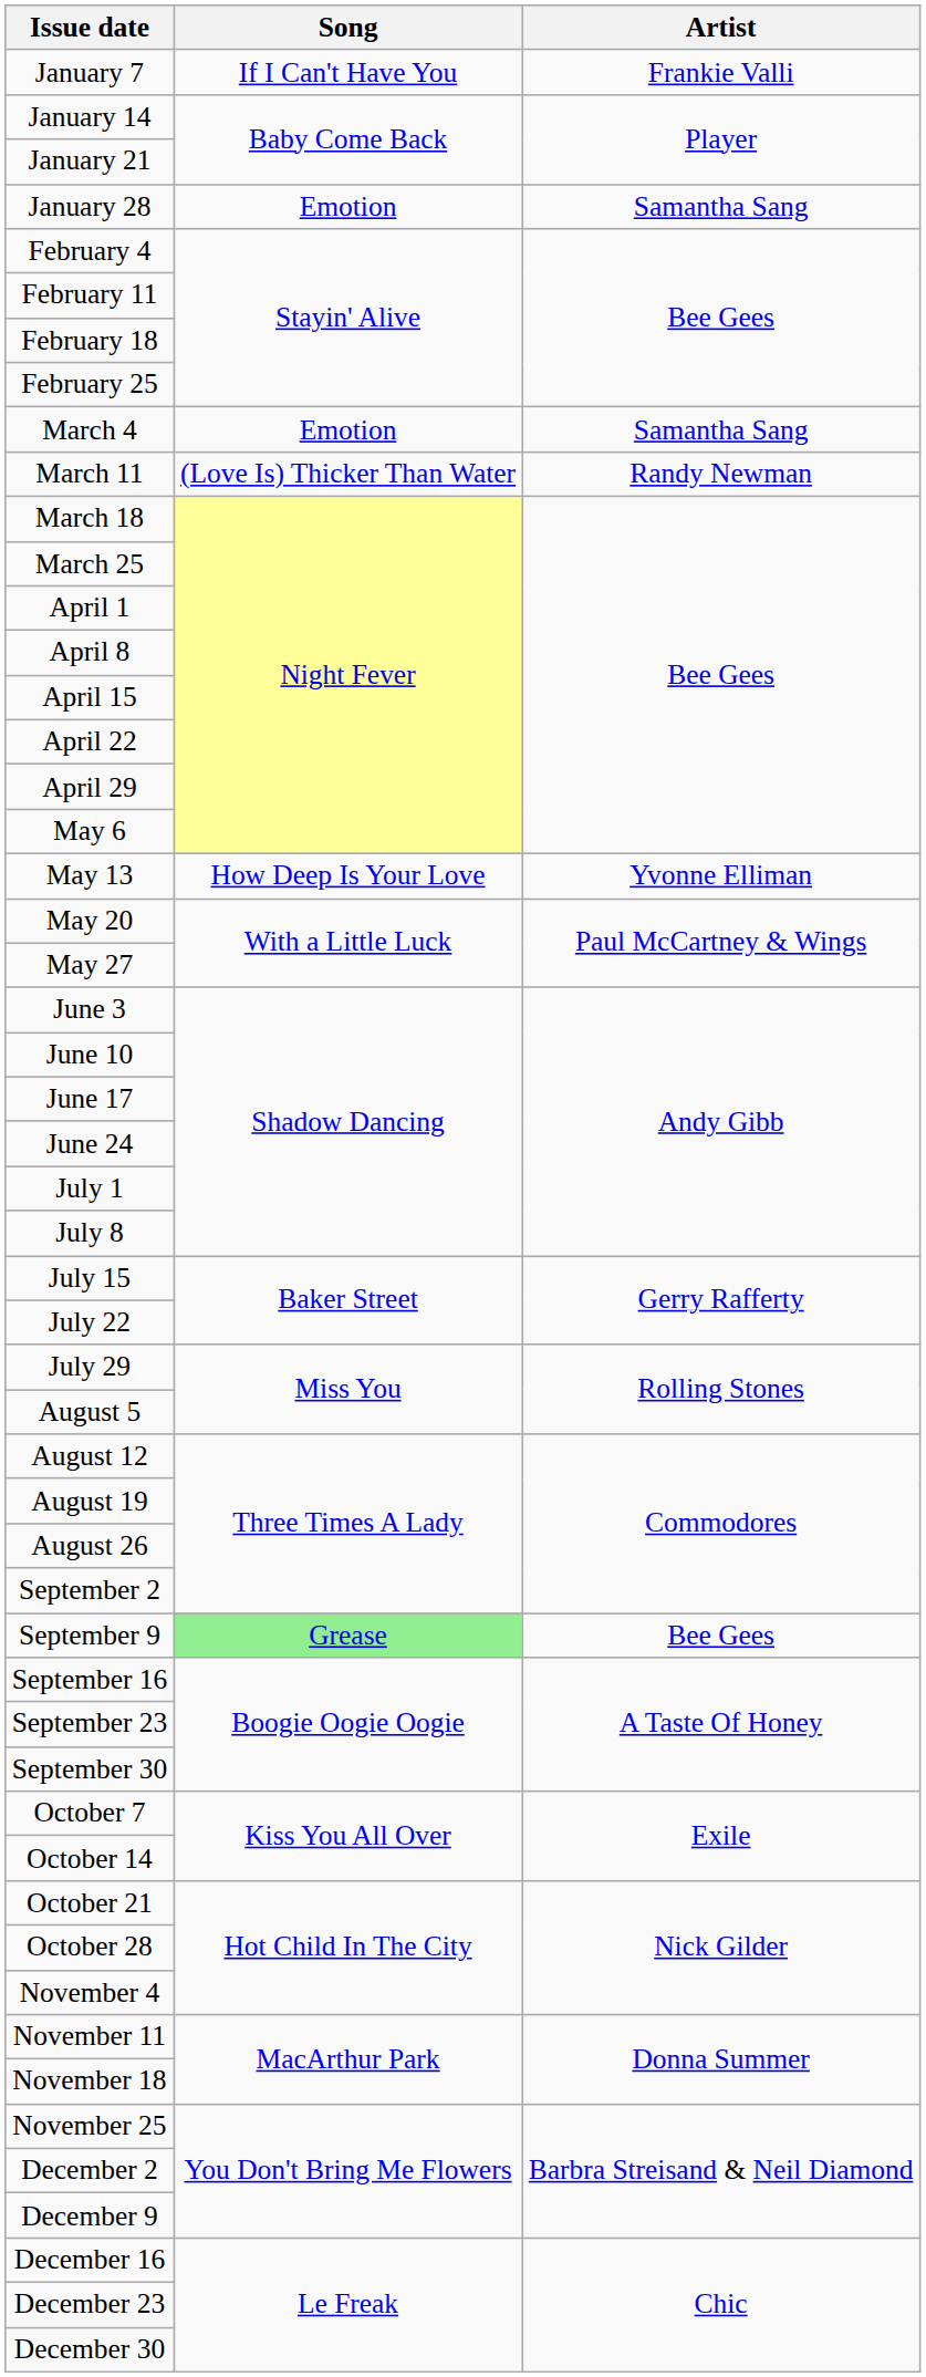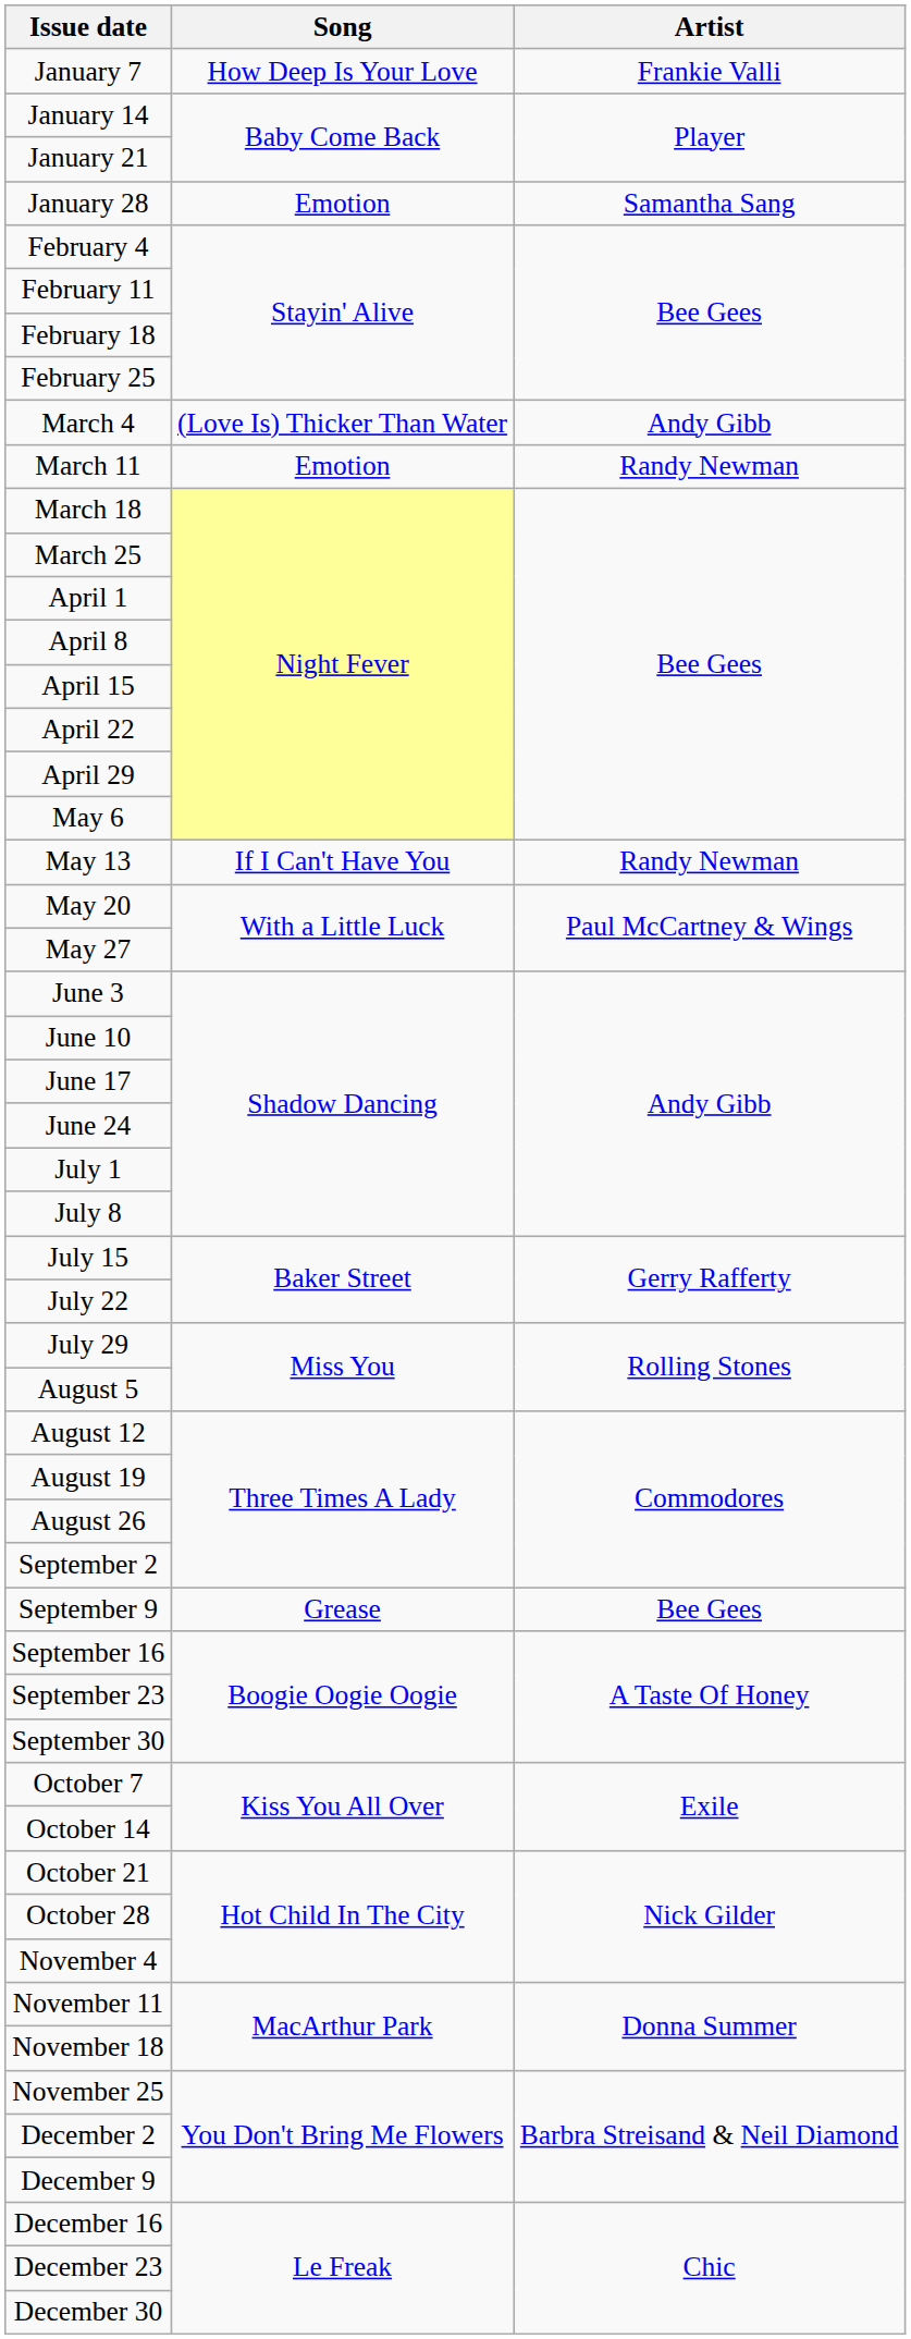January 7 | Song: If I Can't Have You -> How Deep Is Your Love
March 4 | Song: Emotion -> (Love Is) Thicker Than Water
March 4 | Artist: Samantha Sang -> Andy Gibb
March 11 | Song: (Love Is) Thicker Than Water -> Emotion
May 13 | Song: How Deep Is Your Love -> If I Can't Have You
May 13 | Artist: Yvonne Elliman -> Randy Newman
September 9 | Song: lightgreen background -> no background
